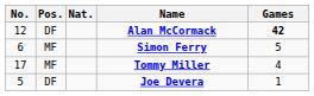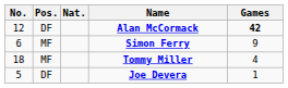Simon Ferry | Games: 5 -> 9
Tommy Miller | No.: 17 -> 18
